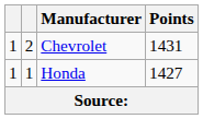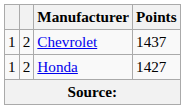Chevrolet | Points: 1431 -> 1437
Honda | column 2: 1 -> 2
